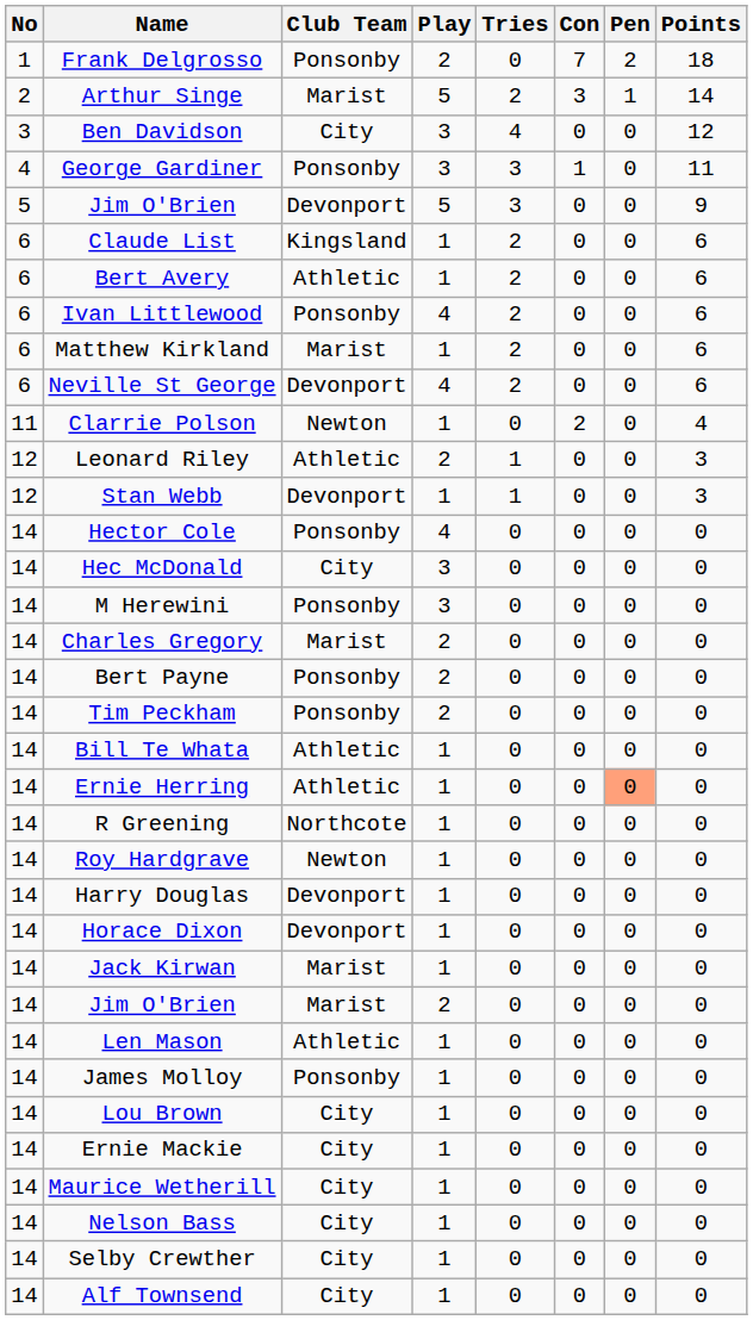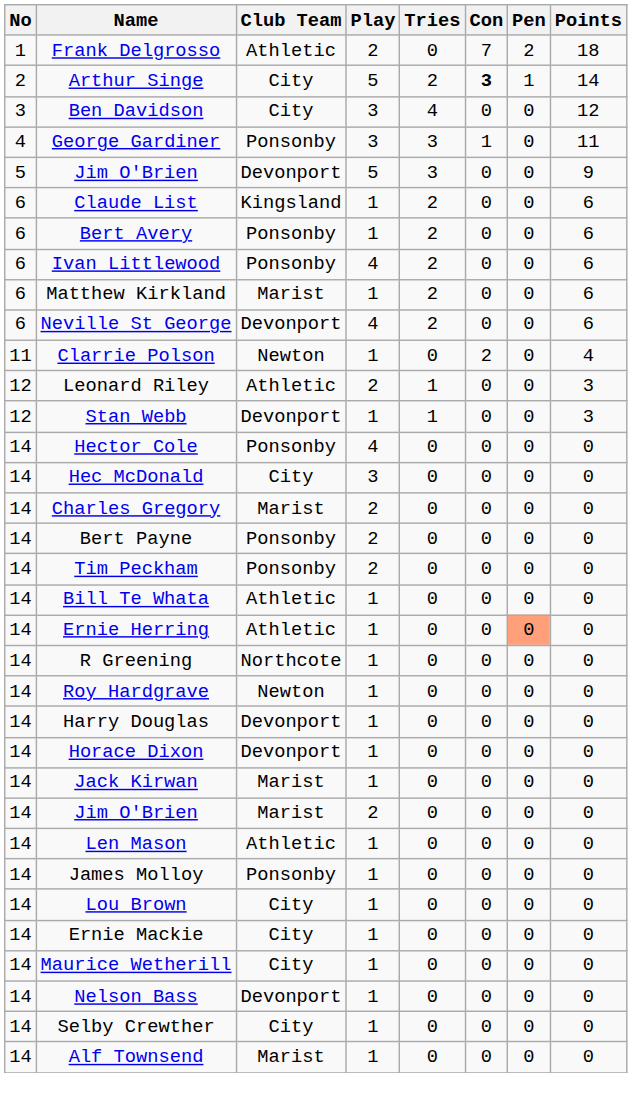Frank Delgrosso | Club Team: Ponsonby -> Athletic
Arthur Singe | Club Team: Marist -> City
Arthur Singe | Con: normal -> bold
Bert Avery | Club Team: Athletic -> Ponsonby
- row: 14 | M Herewini | Ponsonby | 3 | 0 | 0 | 0 | 0
Nelson Bass | Club Team: City -> Devonport
Alf Townsend | Club Team: City -> Marist
